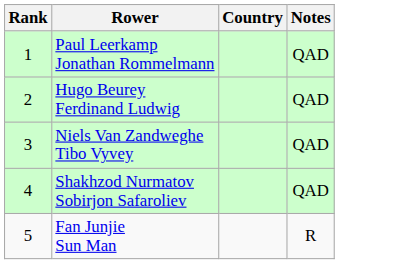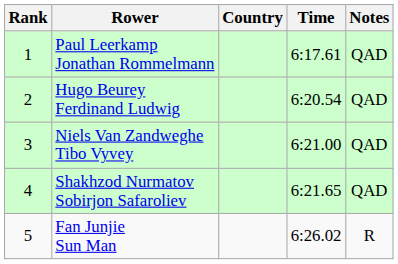+ column: Time | 6:17.61 | 6:20.54 | 6:21.00 | 6:21.65 | 6:26.02
